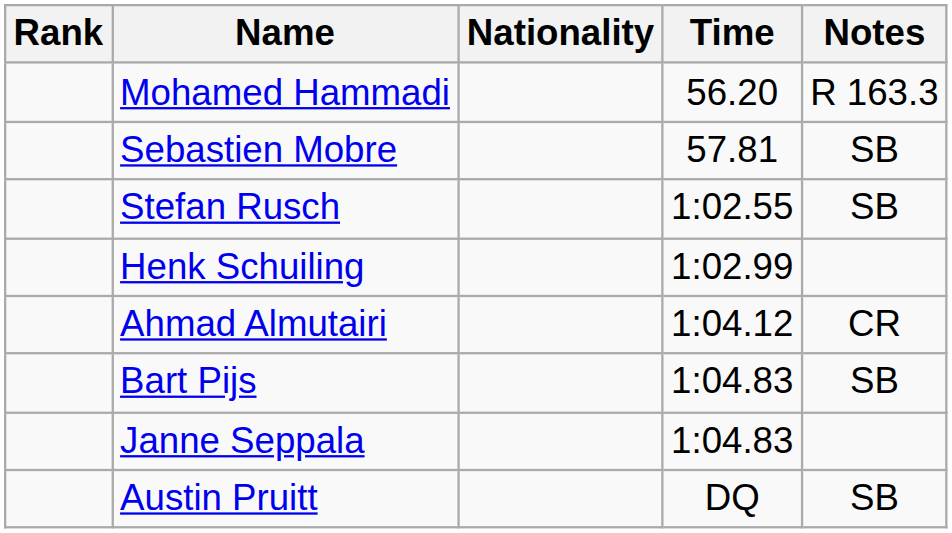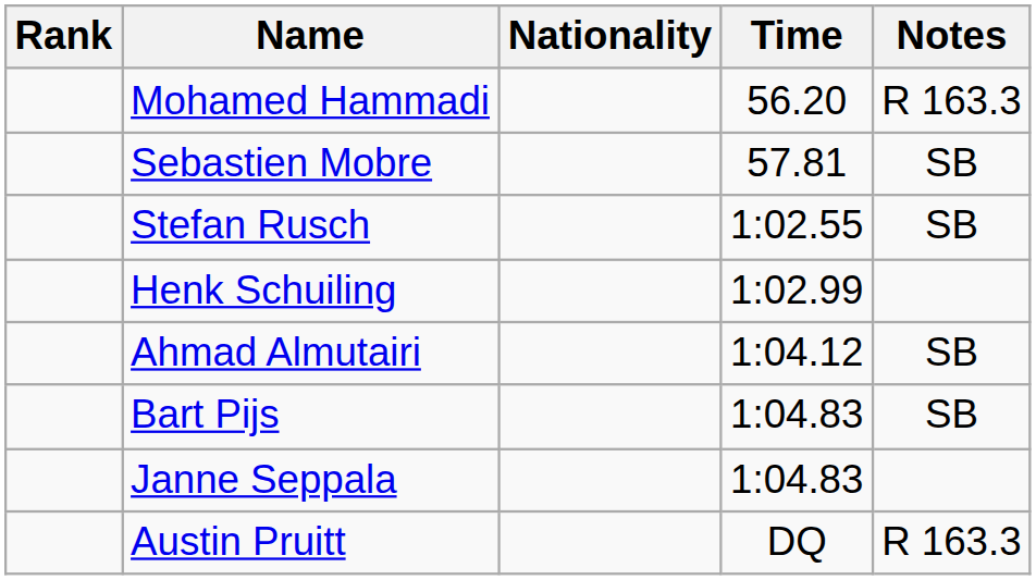Ahmad Almutairi | Notes: CR -> SB
Austin Pruitt | Notes: SB -> R 163.3
